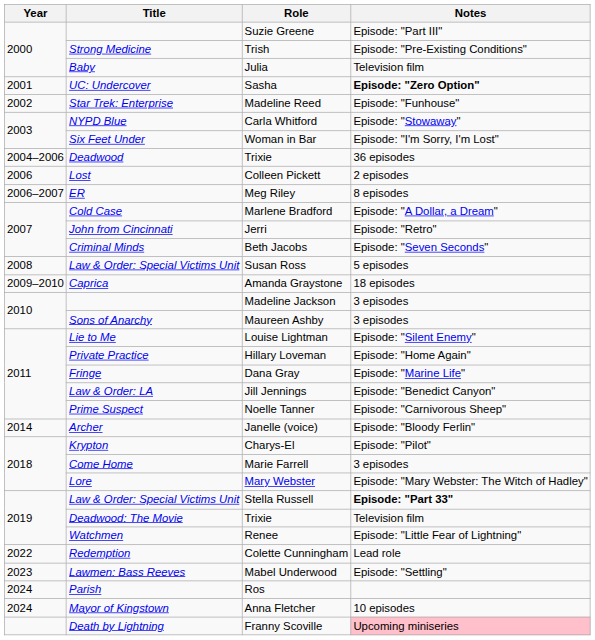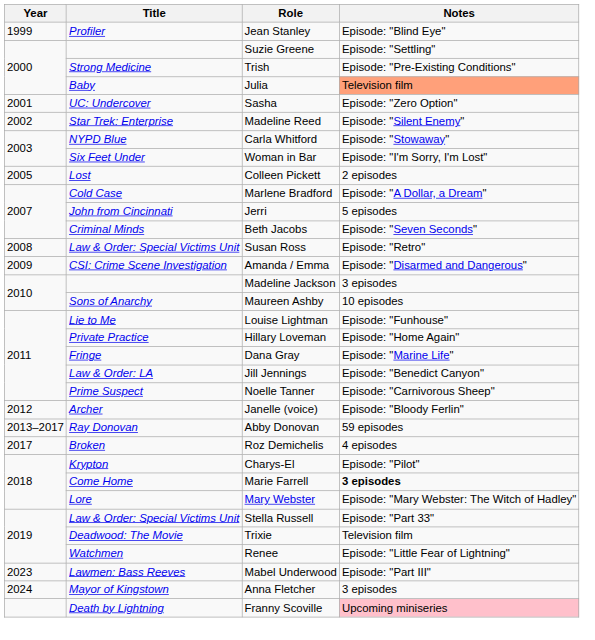+ row: 1999 | Profiler | Jean Stanley | Episode: "Blind Eye"
Suzie Greene | Notes: Episode: "Part III" -> Episode: "Settling"
Julia | Notes: no background -> lightsalmon background
Sasha | Notes: bold -> normal
Madeline Reed | Notes: Episode: "Funhouse" -> Episode: "Silent Enemy"
- row: 2004–2006 | Deadwood | Trixie | 36 episodes
Colleen Pickett | Year: 2006 -> 2005
- row: 2006–2007 | ER | Meg Riley | 8 episodes
Jerri | Notes: Episode: "Retro" -> 5 episodes
Susan Ross | Notes: 5 episodes -> Episode: "Retro"
+ row: 2009 | CSI: Crime Scene Investigation | Amanda / Emma | Episode: "Disarmed and Dangerous"
- row: 2009–2010 | Caprica | Amanda Graystone | 18 episodes
Maureen Ashby | Notes: 3 episodes -> 10 episodes
Louise Lightman | Notes: Episode: "Silent Enemy" -> Episode: "Funhouse"
Janelle (voice) | Year: 2014 -> 2012
+ row: 2013–2017 | Ray Donovan | Abby Donovan | 59 episodes
+ row: 2017 | Broken | Roz Demichelis | 4 episodes
Marie Farrell | Notes: normal -> bold
Stella Russell | Notes: bold -> normal
- row: 2022 | Redemption | Colette Cunningham | Lead role
Mabel Underwood | Notes: Episode: "Settling" -> Episode: "Part III"
- row: 2024 | Parish | Ros
Anna Fletcher | Notes: 10 episodes -> 3 episodes
